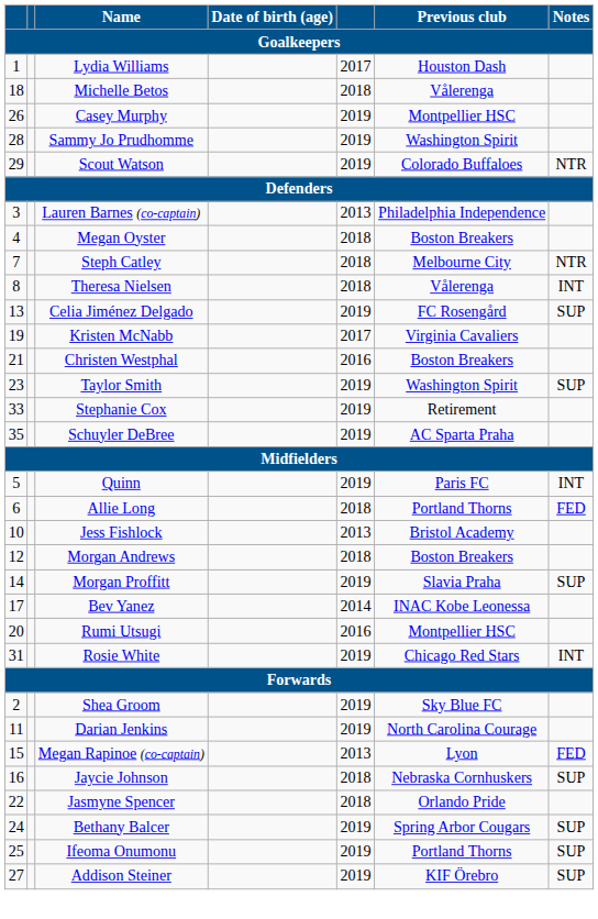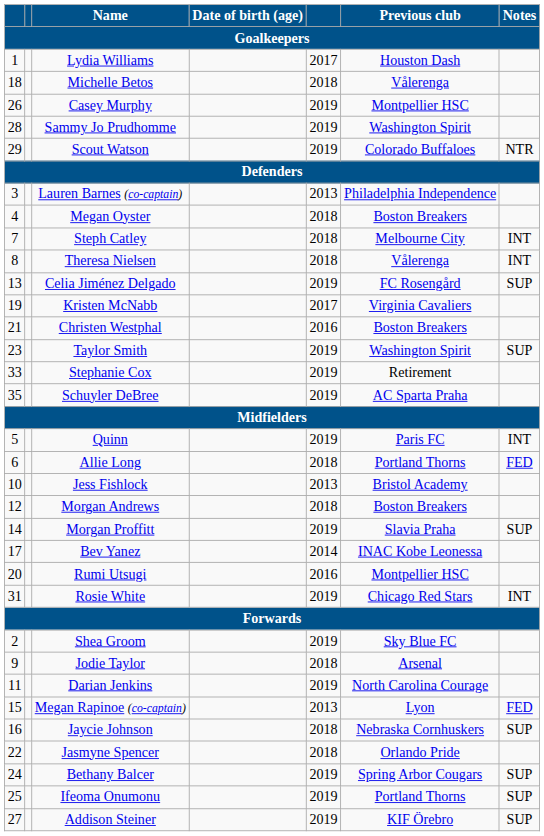Steph Catley | Notes: NTR -> INT
+ row: 9 | Jodie Taylor | 2018 | Arsenal
